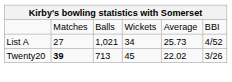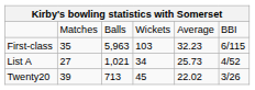+ row: First-class | 35 | 5,963 | 103 | 32.23 | 6/115
Twenty20 | column 2: bold -> normal
